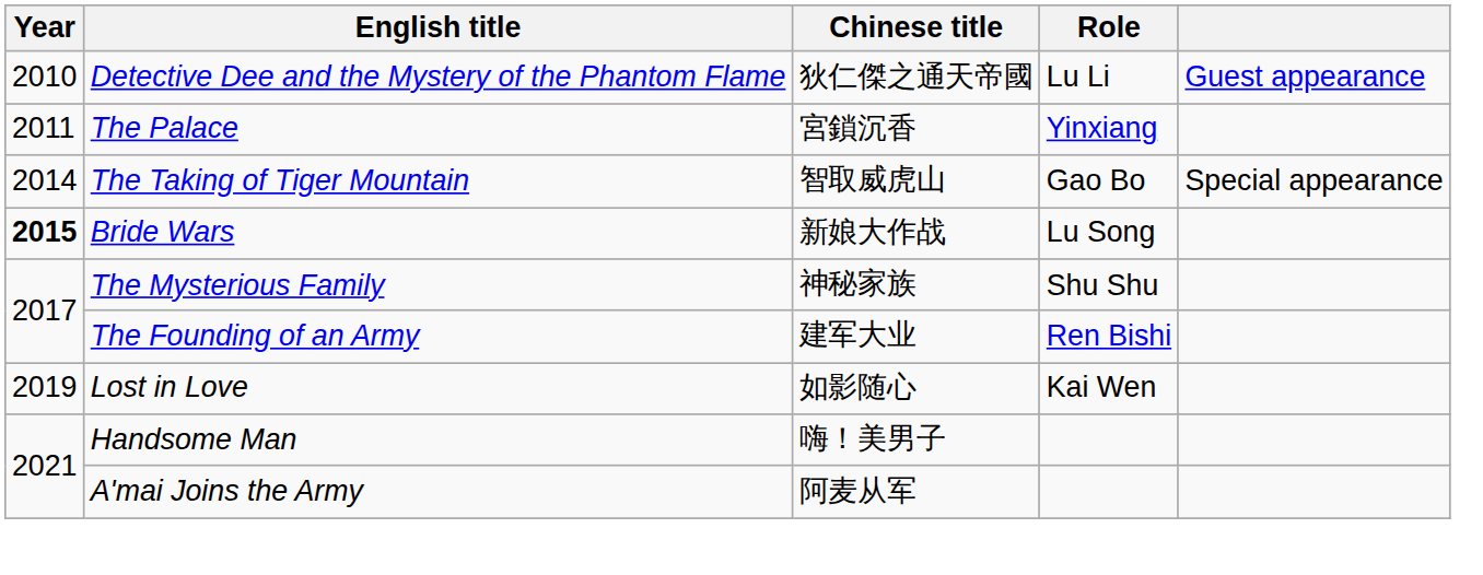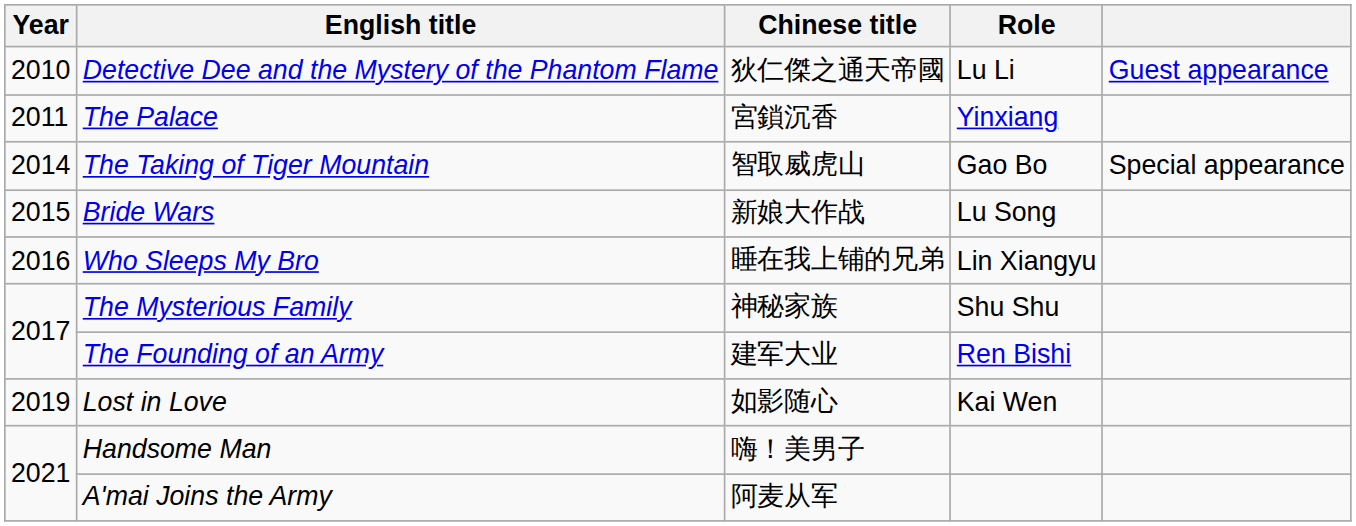Bride Wars | Year: bold -> normal
+ row: 2016 | Who Sleeps My Bro | 睡在我上铺的兄弟 | Lin Xiangyu
